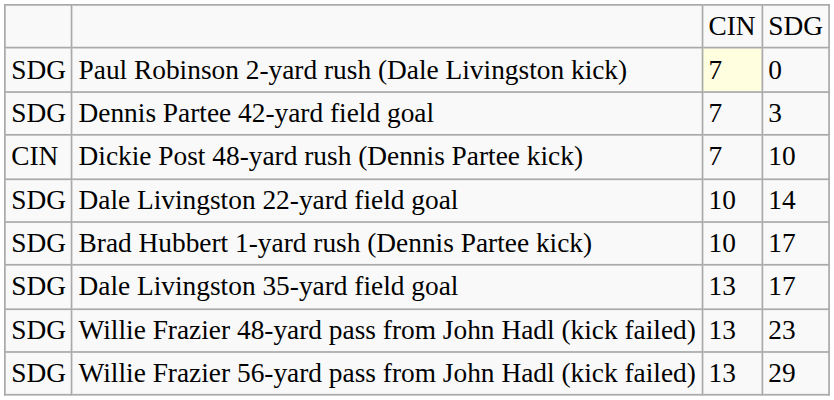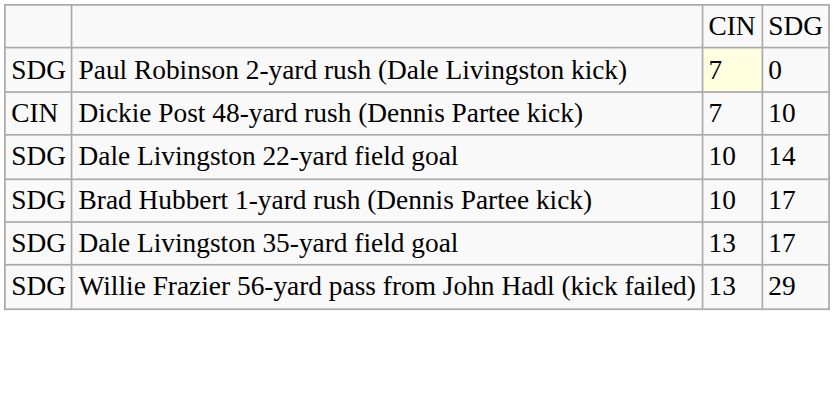- row: SDG | Dennis Partee 42-yard field goal | 7 | 3
- row: SDG | Willie Frazier 48-yard pass from John Hadl (kick failed) | 13 | 23
